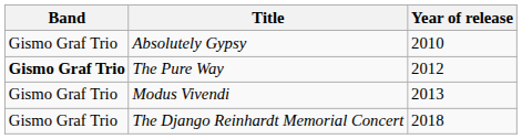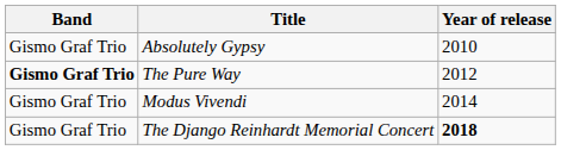Modus Vivendi | Year of release: 2013 -> 2014
The Django Reinhardt Memorial Concert | Year of release: normal -> bold
